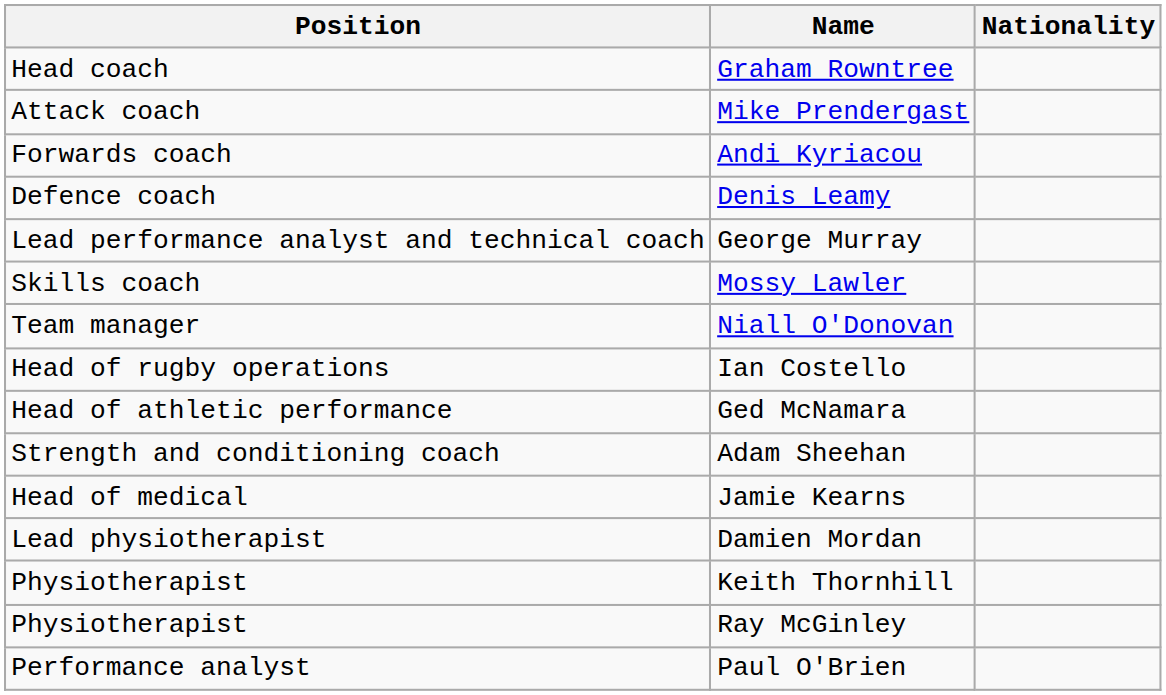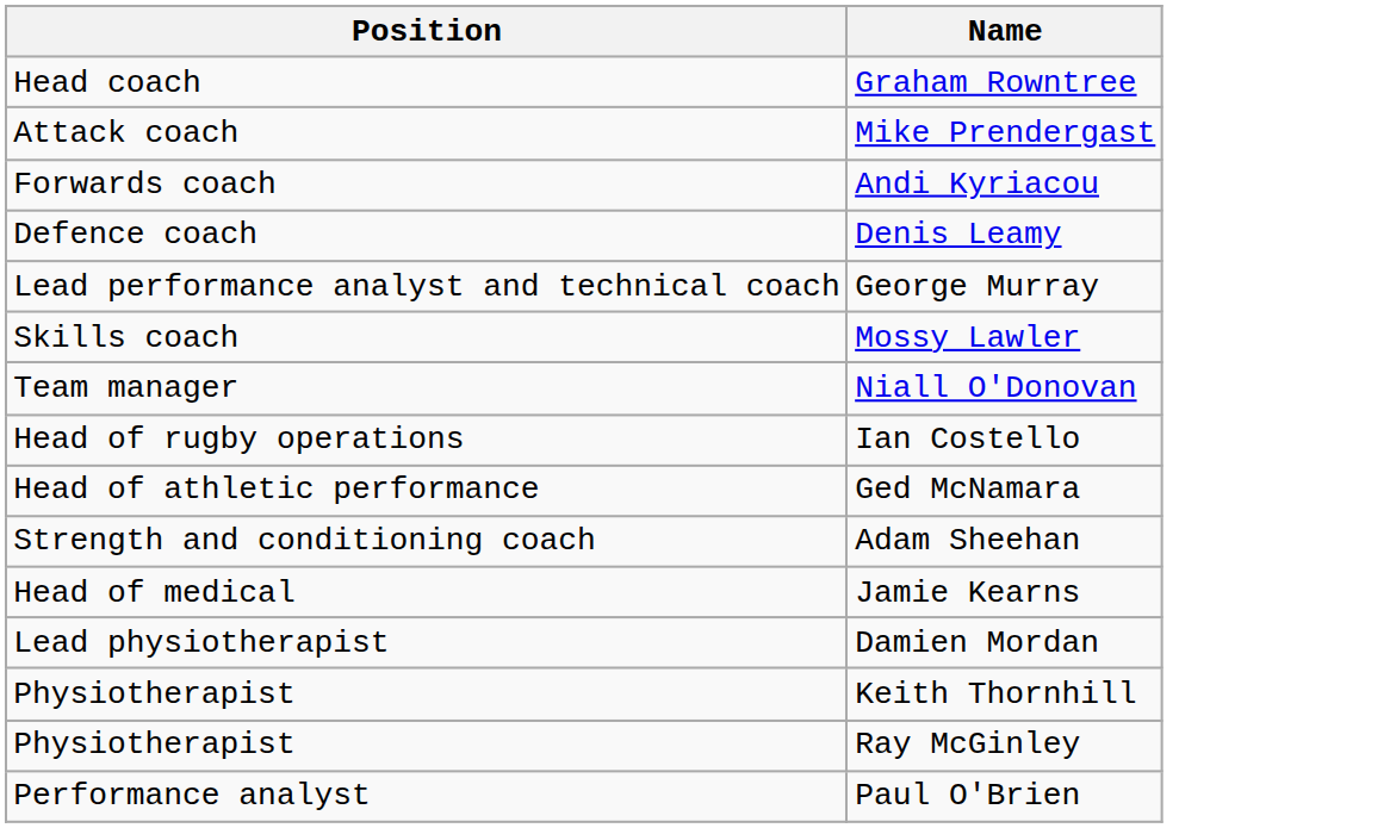- column: Nationality
